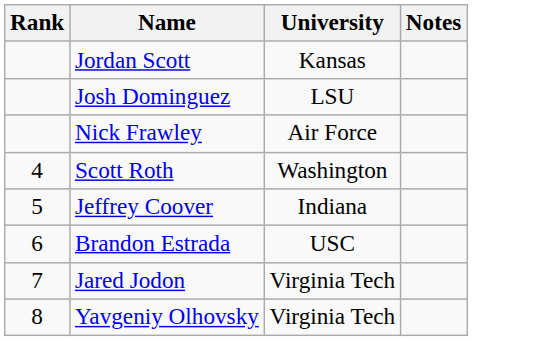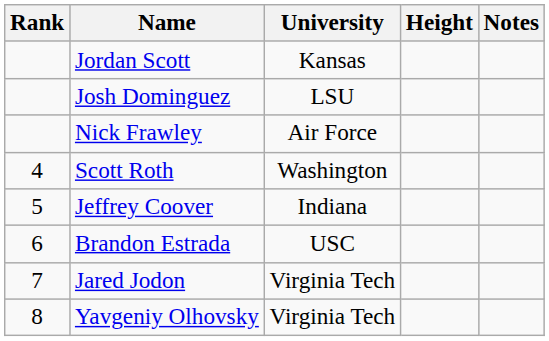+ column: Height
